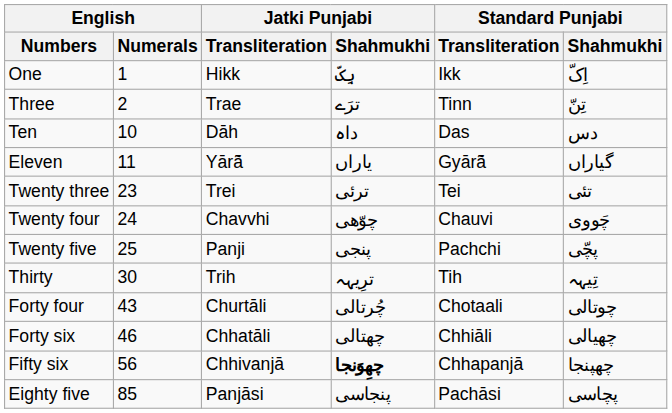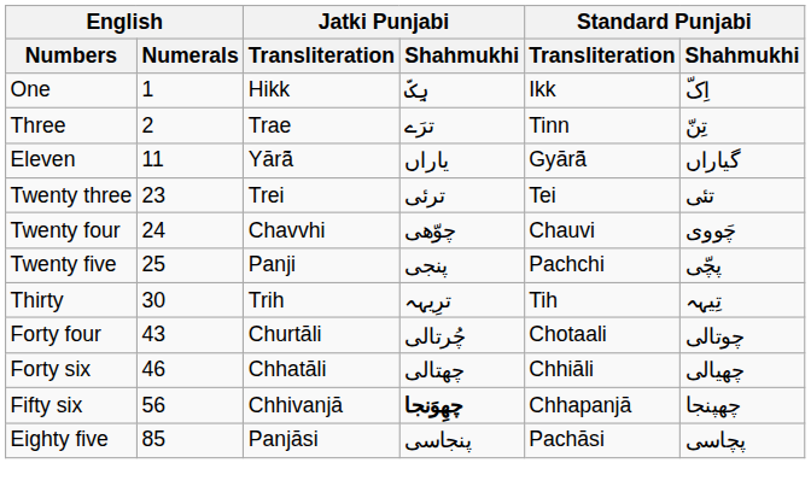- row: Ten | 10 | Dāh | داہ | Das | دس
